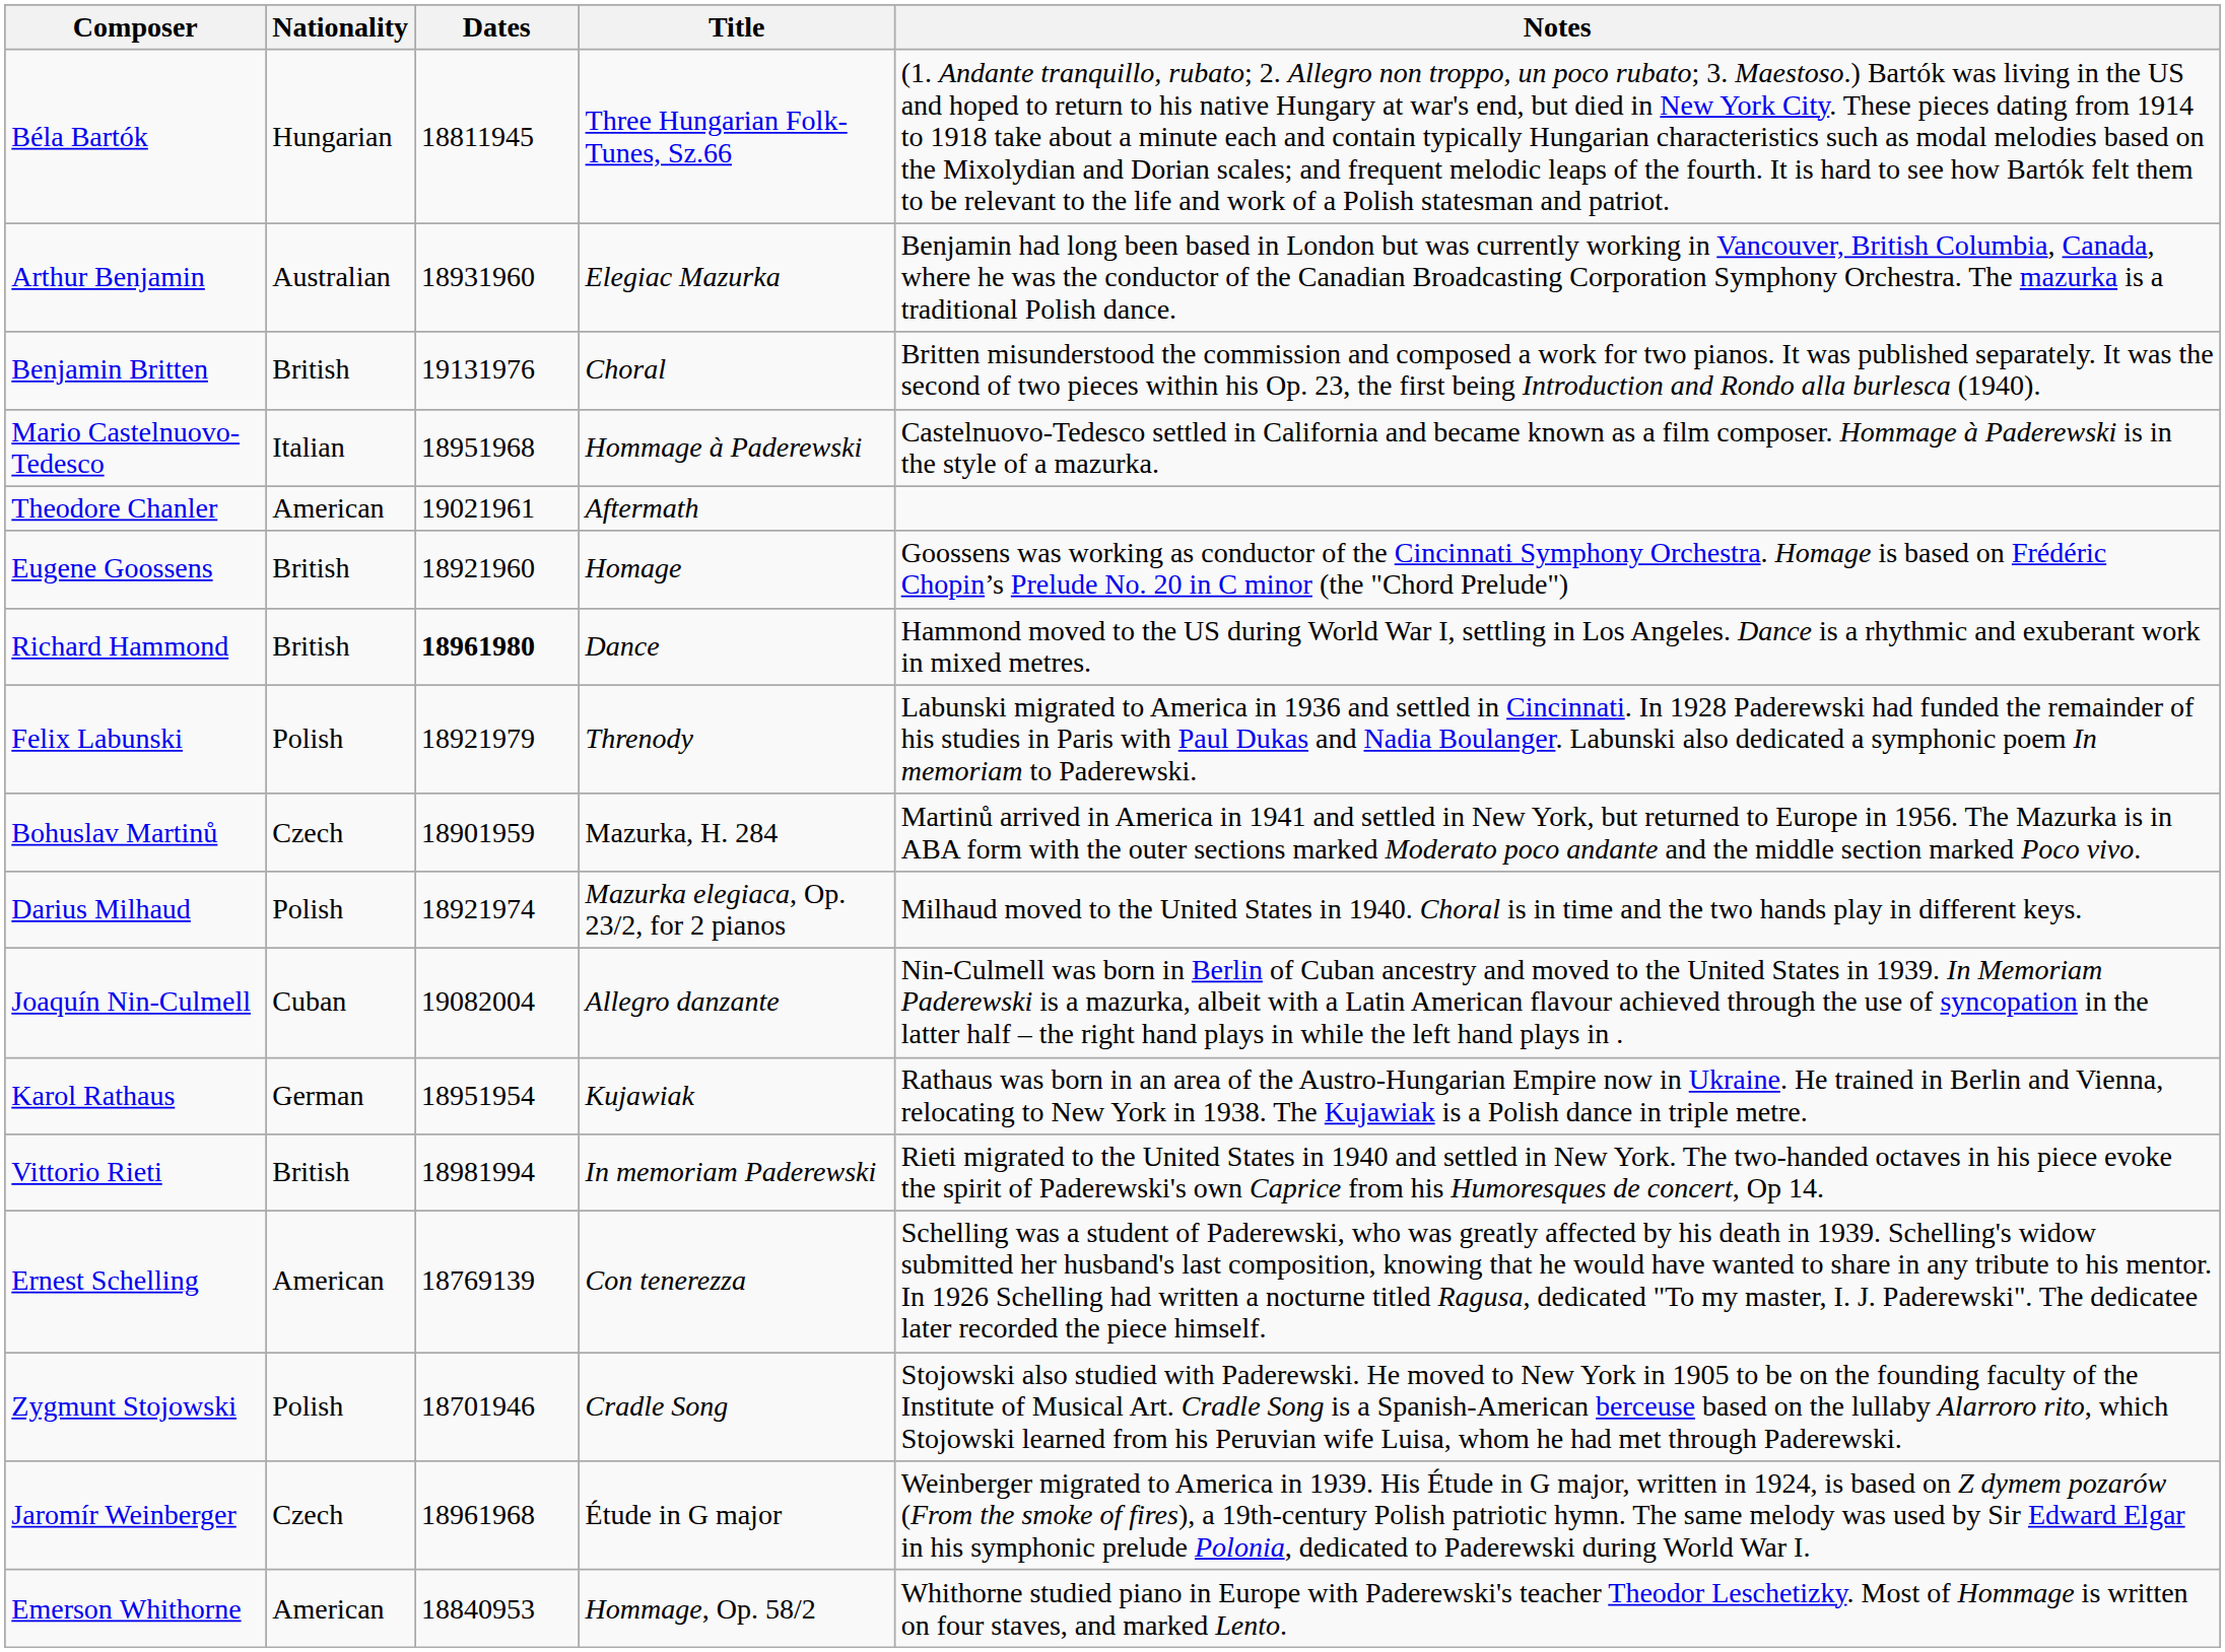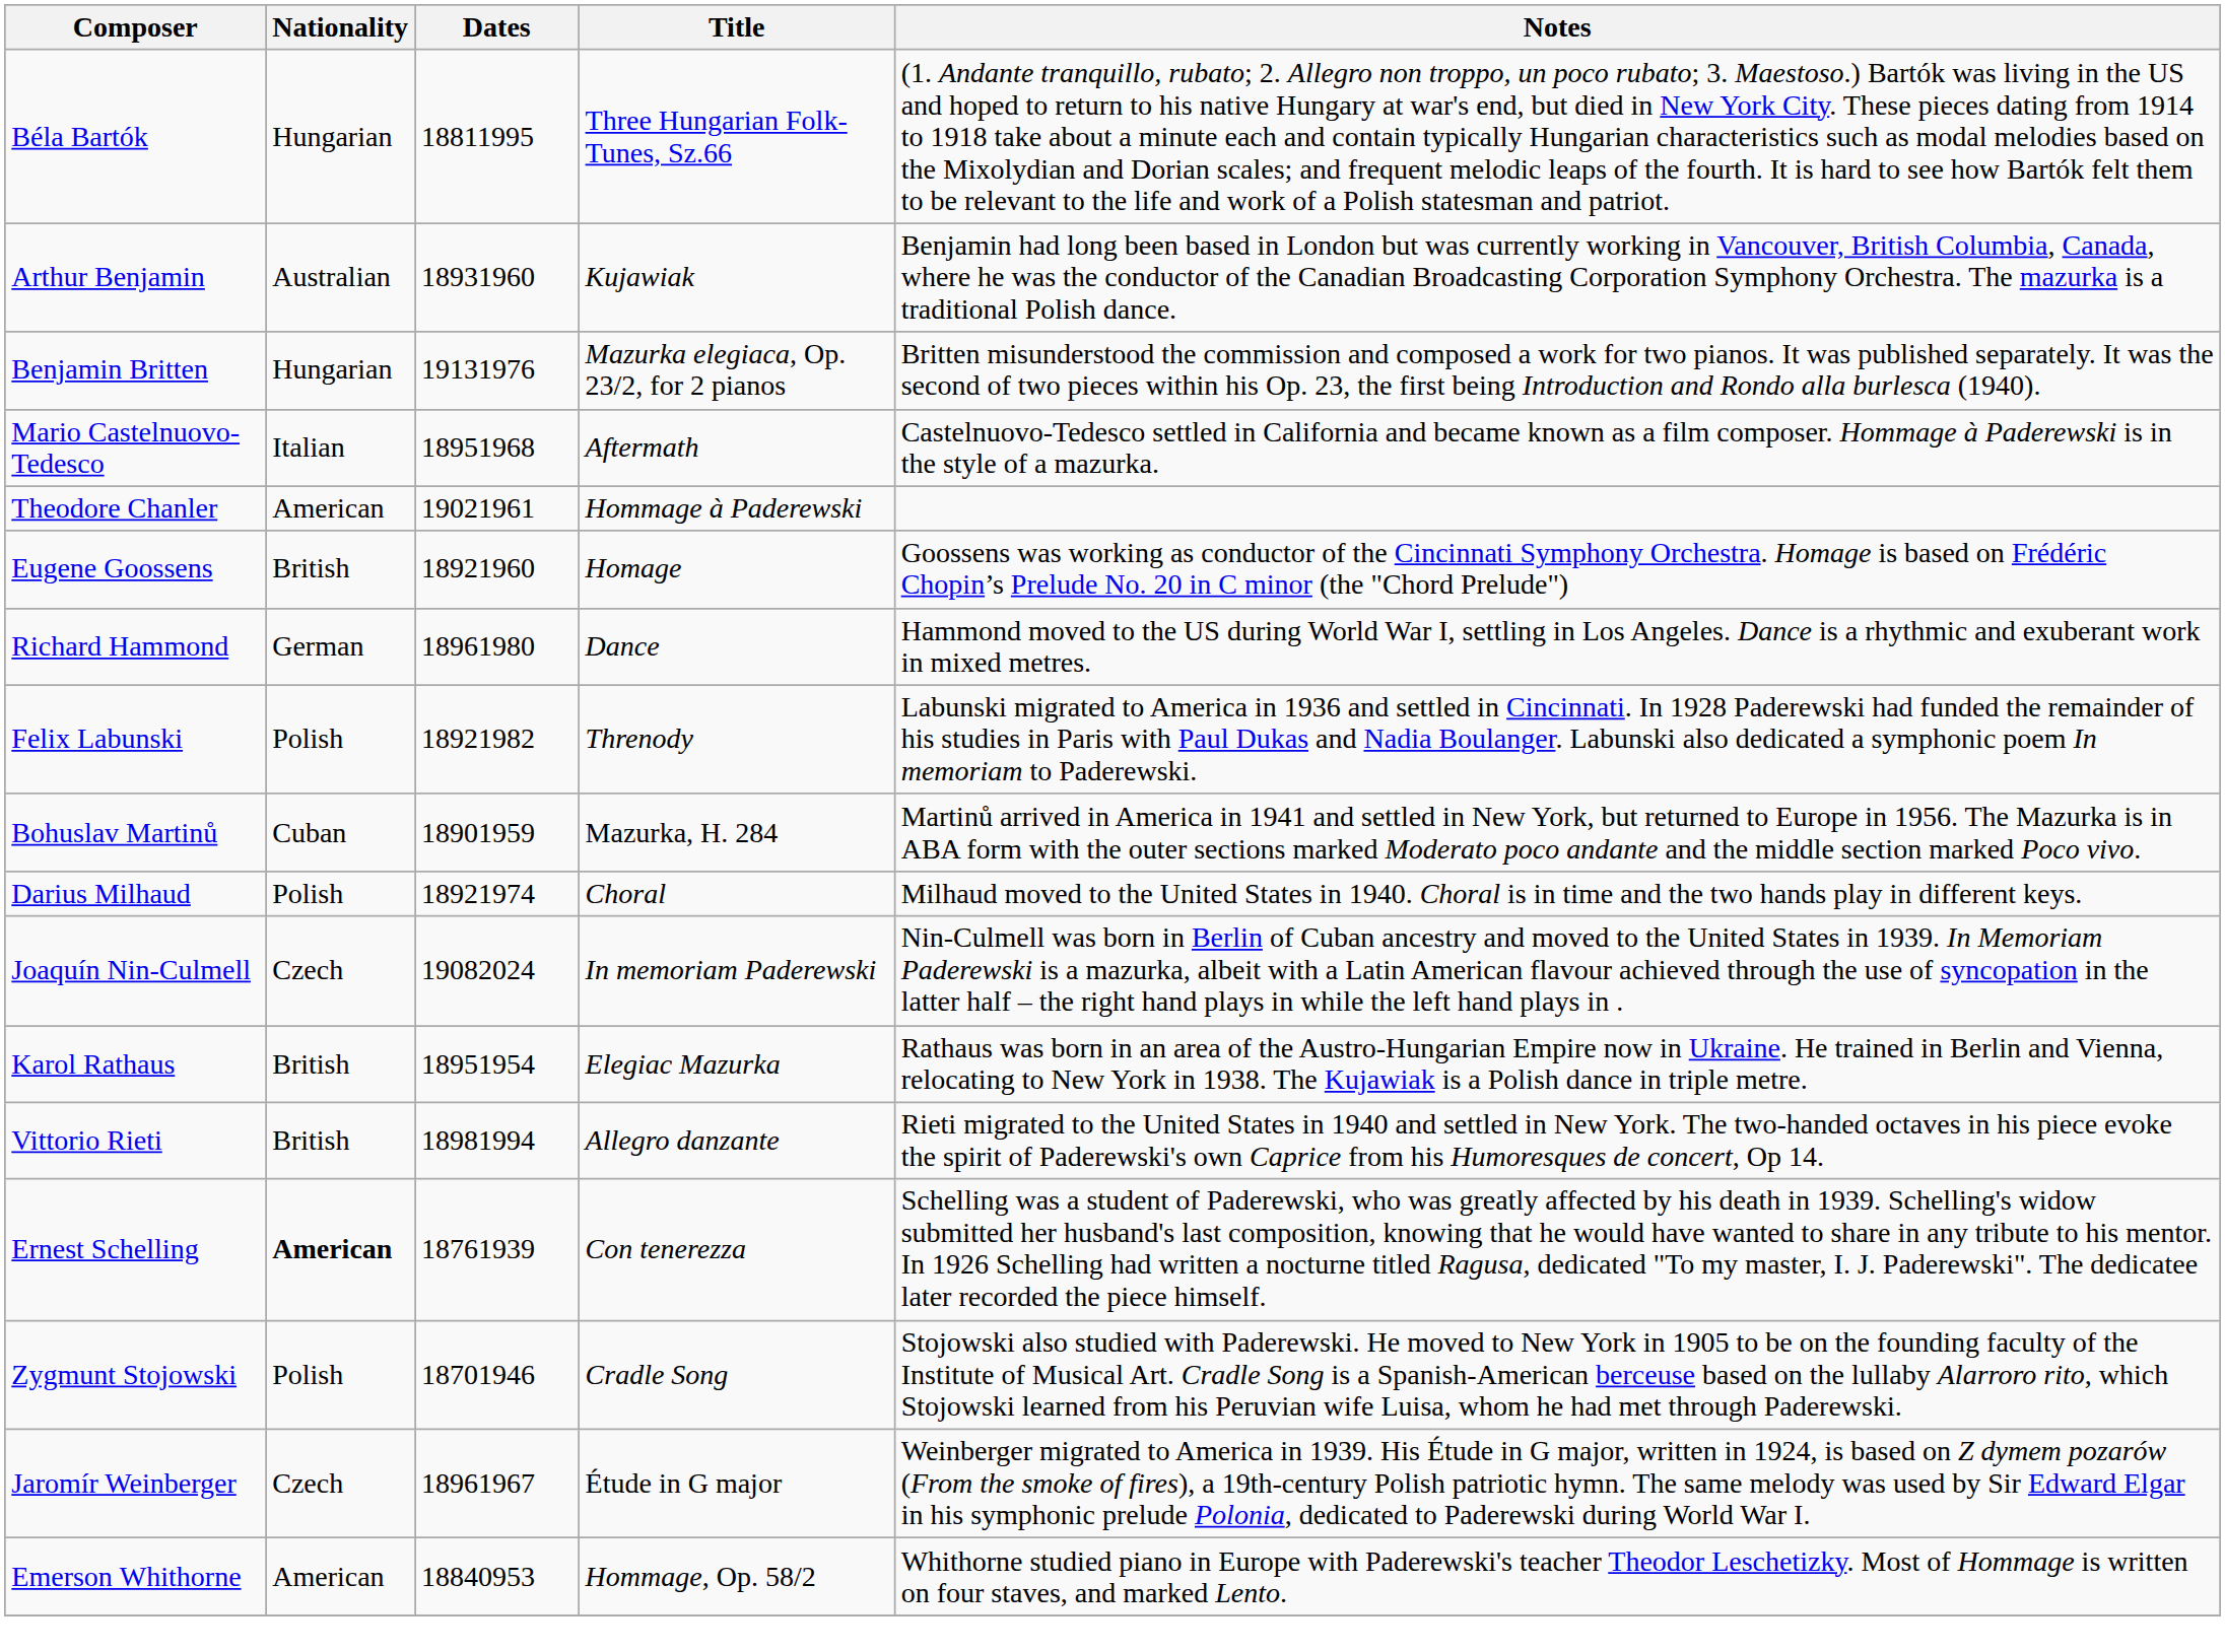Béla Bartók | Dates: 18811945 -> 18811995
Arthur Benjamin | Title: Elegiac Mazurka -> Kujawiak
Benjamin Britten | Nationality: British -> Hungarian
Benjamin Britten | Title: Choral -> Mazurka elegiaca, Op. 23/2, for 2 pianos
Mario Castelnuovo-Tedesco | Title: Hommage à Paderewski -> Aftermath
Theodore Chanler | Title: Aftermath -> Hommage à Paderewski
Richard Hammond | Nationality: British -> German
Richard Hammond | Dates: bold -> normal
Felix Labunski | Dates: 18921979 -> 18921982
Bohuslav Martinů | Nationality: Czech -> Cuban
Darius Milhaud | Title: Mazurka elegiaca, Op. 23/2, for 2 pianos -> Choral
Joaquín Nin-Culmell | Nationality: Cuban -> Czech
Joaquín Nin-Culmell | Dates: 19082004 -> 19082024
Joaquín Nin-Culmell | Title: Allegro danzante -> In memoriam Paderewski
Karol Rathaus | Nationality: German -> British
Karol Rathaus | Title: Kujawiak -> Elegiac Mazurka
Vittorio Rieti | Title: In memoriam Paderewski -> Allegro danzante
Ernest Schelling | Nationality: normal -> bold
Ernest Schelling | Dates: 18769139 -> 18761939
Jaromír Weinberger | Dates: 18961968 -> 18961967
